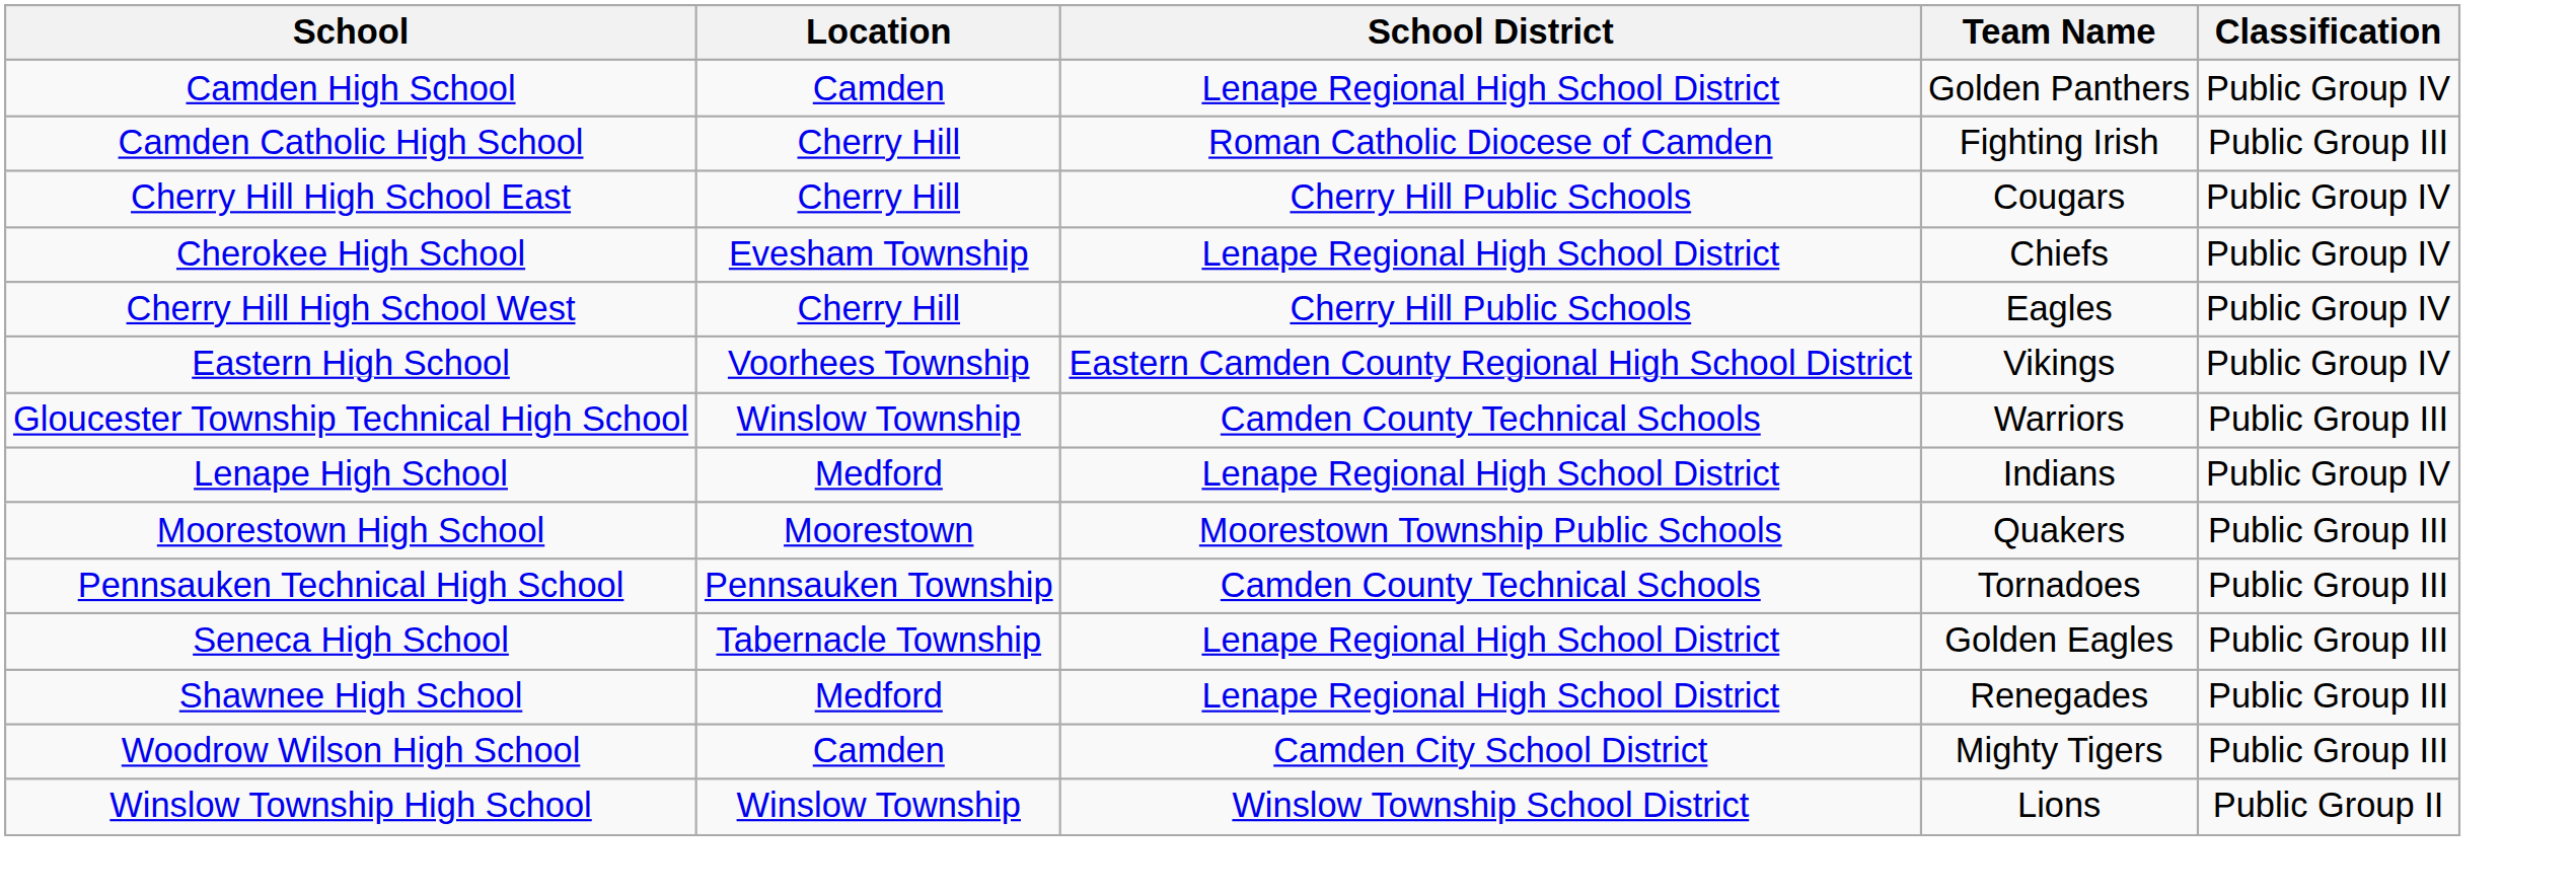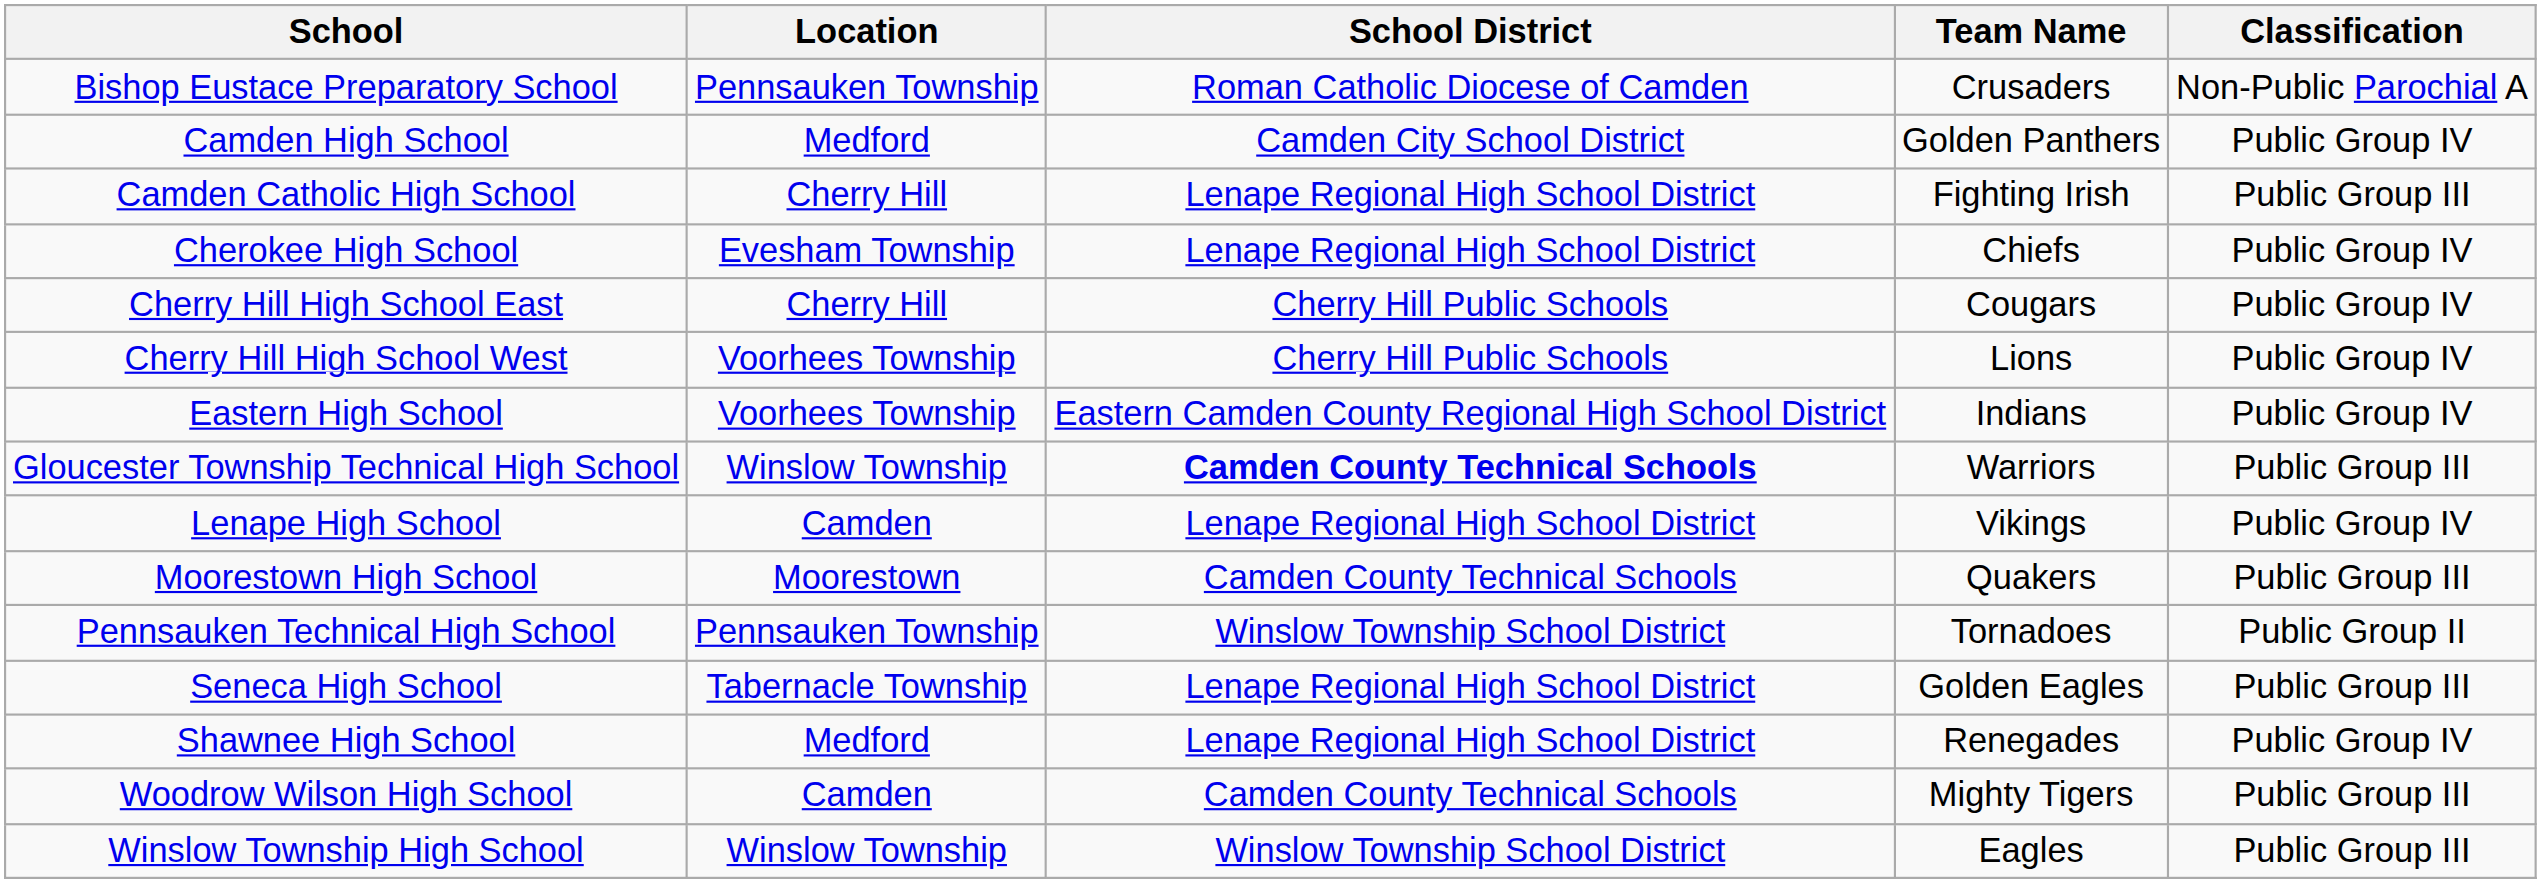+ row: Bishop Eustace Preparatory School | Pennsauken Township | Roman Catholic Diocese of Camden | Crusaders | Non-Public Parochial A
Camden High School | Location: Camden -> Medford
Camden High School | School District: Lenape Regional High School District -> Camden City School District
Camden Catholic High School | School District: Roman Catholic Diocese of Camden -> Lenape Regional High School District
rows swapped: Cherokee High School <-> Cherry Hill High School East
Cherry Hill High School West | Location: Cherry Hill -> Voorhees Township
Cherry Hill High School West | Team Name: Eagles -> Lions
Eastern High School | Team Name: Vikings -> Indians
Gloucester Township Technical High School | School District: normal -> bold
Lenape High School | Location: Medford -> Camden
Lenape High School | Team Name: Indians -> Vikings
Moorestown High School | School District: Moorestown Township Public Schools -> Camden County Technical Schools
Pennsauken Technical High School | School District: Camden County Technical Schools -> Winslow Township School District
Pennsauken Technical High School | Classification: Public Group III -> Public Group II
Shawnee High School | Classification: Public Group III -> Public Group IV
Woodrow Wilson High School | School District: Camden City School District -> Camden County Technical Schools
Winslow Township High School | Team Name: Lions -> Eagles
Winslow Township High School | Classification: Public Group II -> Public Group III
